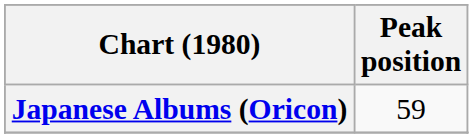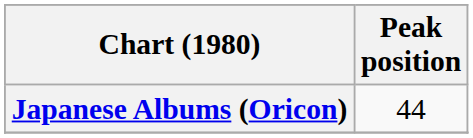Japanese Albums (Oricon) | Peak position: 59 -> 44
